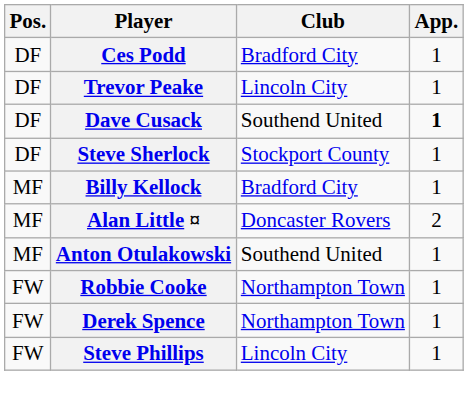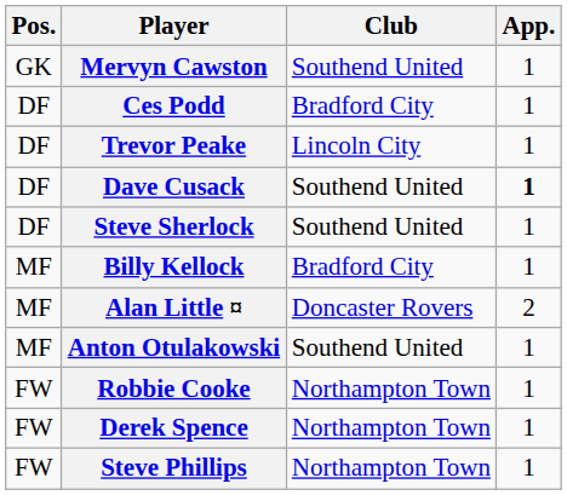+ row: GK | Mervyn Cawston | Southend United | 1
Steve Sherlock | Club: Stockport County -> Southend United
Steve Phillips | Club: Lincoln City -> Northampton Town
